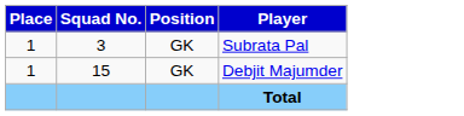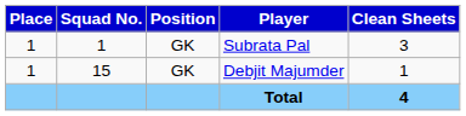+ column: Clean Sheets | 3 | 1 | 4
Subrata Pal | Squad No.: 3 -> 1
